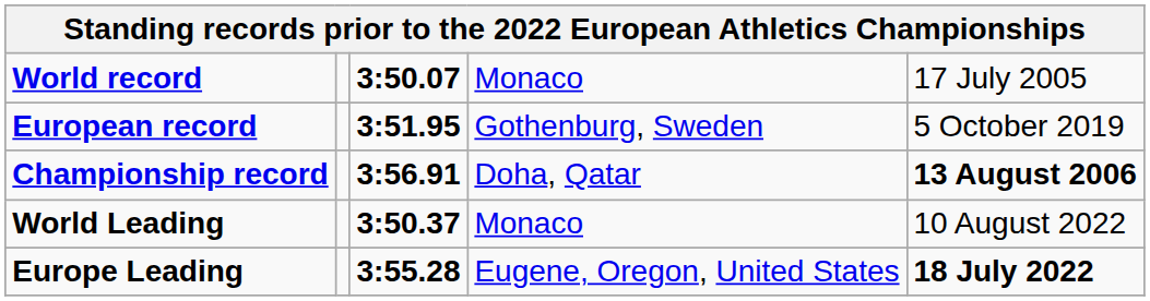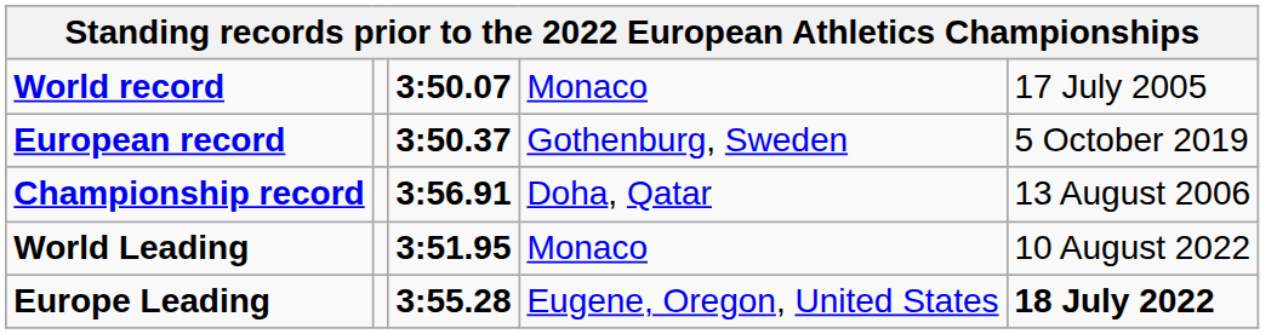European record | column 3: 3:51.95 -> 3:50.37
Championship record | column 5: bold -> normal
World Leading | column 3: 3:50.37 -> 3:51.95
